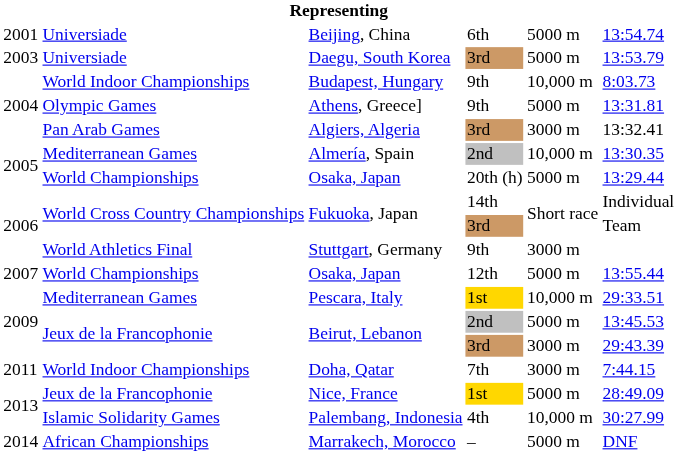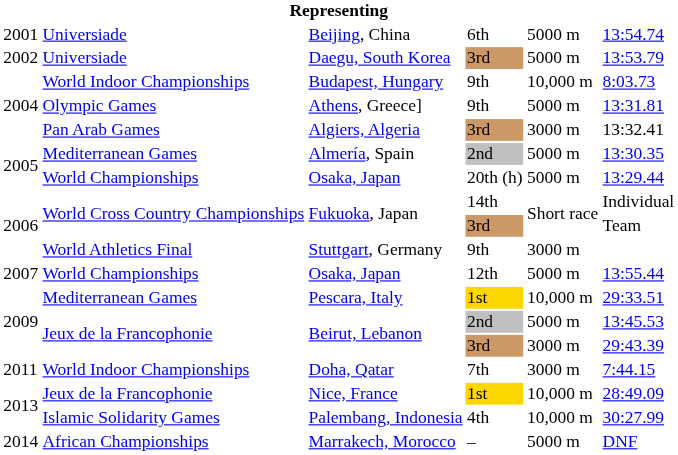Daegu, South Korea | column 1: 2003 -> 2002
Almería, Spain | column 5: 10,000 m -> 5000 m
Nice, France | column 5: 5000 m -> 10,000 m
